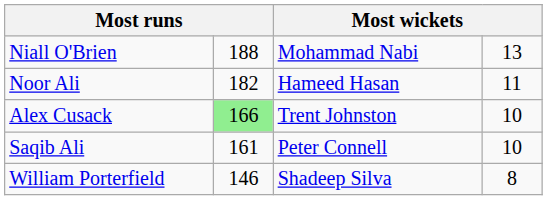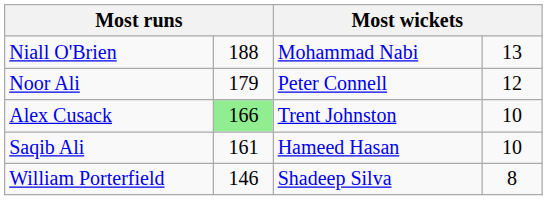Noor Ali | column 2: 182 -> 179
Noor Ali | column 3: Hameed Hasan -> Peter Connell
Noor Ali | column 4: 11 -> 12
Saqib Ali | column 3: Peter Connell -> Hameed Hasan
